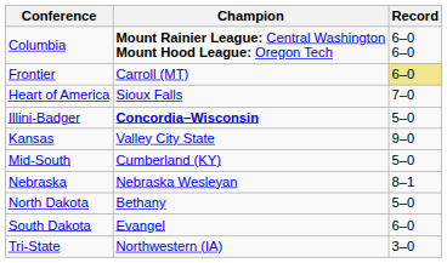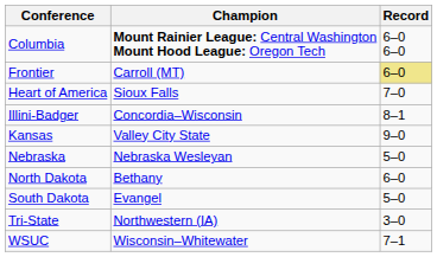Illini-Badger | Champion: bold -> normal
Illini-Badger | Record: 5–0 -> 8–1
- row: Mid-South | Cumberland (KY) | 5–0
Nebraska | Record: 8–1 -> 5–0
North Dakota | Record: 5–0 -> 6–0
South Dakota | Record: 6–0 -> 5–0
+ row: WSUC | Wisconsin–Whitewater | 7–1
